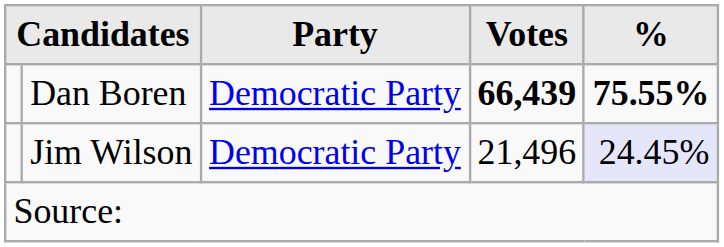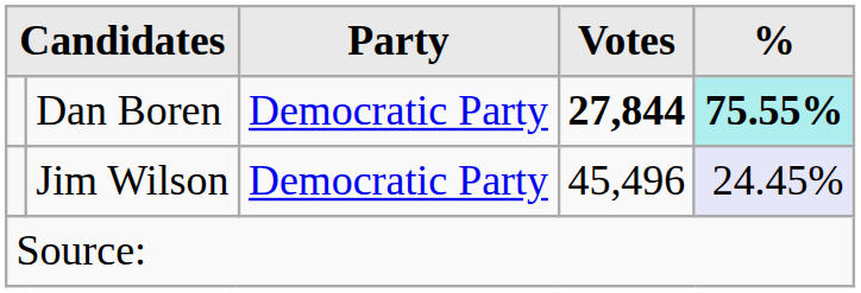Dan Boren | Votes: 66,439 -> 27,844
Dan Boren | %: no background -> paleturquoise background
Jim Wilson | Votes: 21,496 -> 45,496
